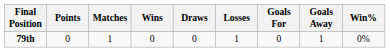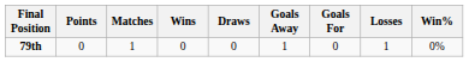columns swapped: Losses <-> Goals Away
